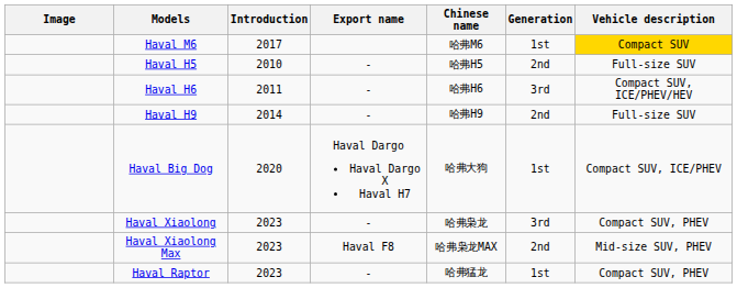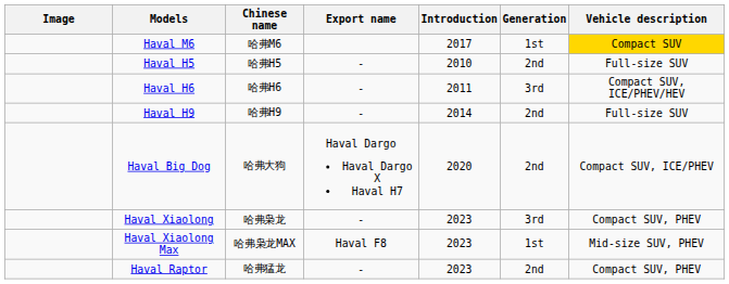columns swapped: Chinese name <-> Introduction
Haval Big Dog | Generation: 1st -> 2nd
Haval Xiaolong Max | Generation: 2nd -> 1st
Haval Raptor | Generation: 1st -> 2nd
